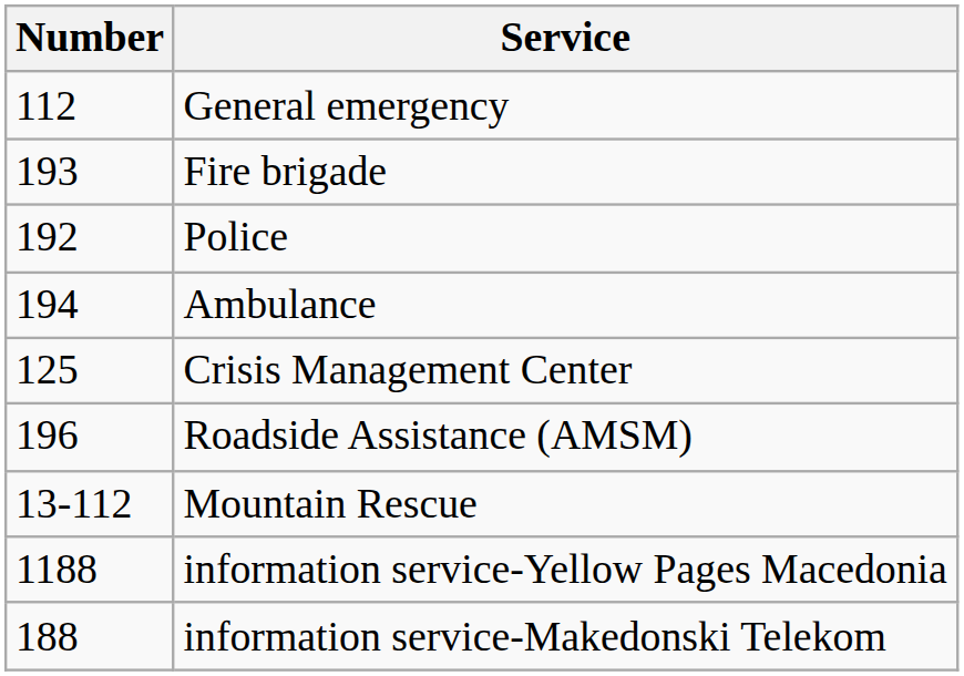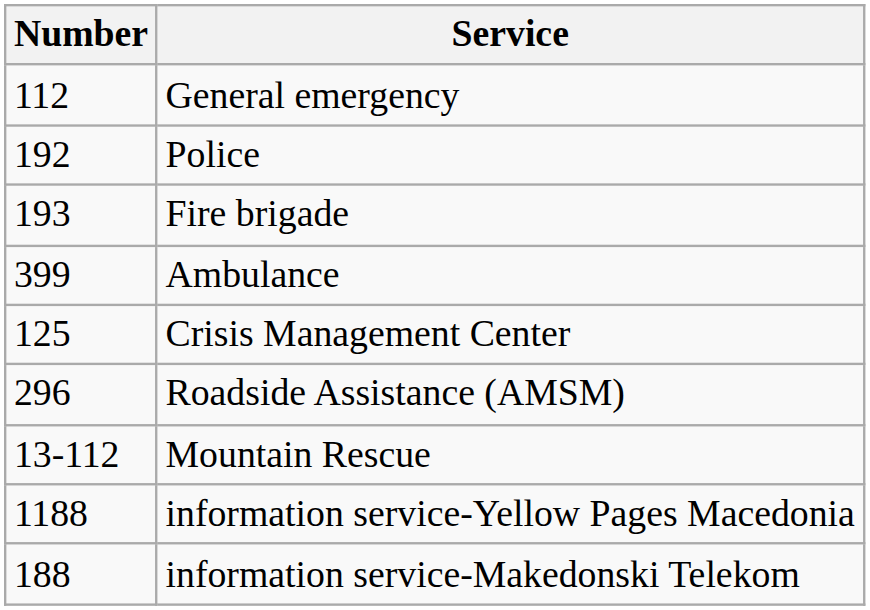rows swapped: Police <-> Fire brigade
Ambulance | Number: 194 -> 399
Roadside Assistance (AMSM) | Number: 196 -> 296
